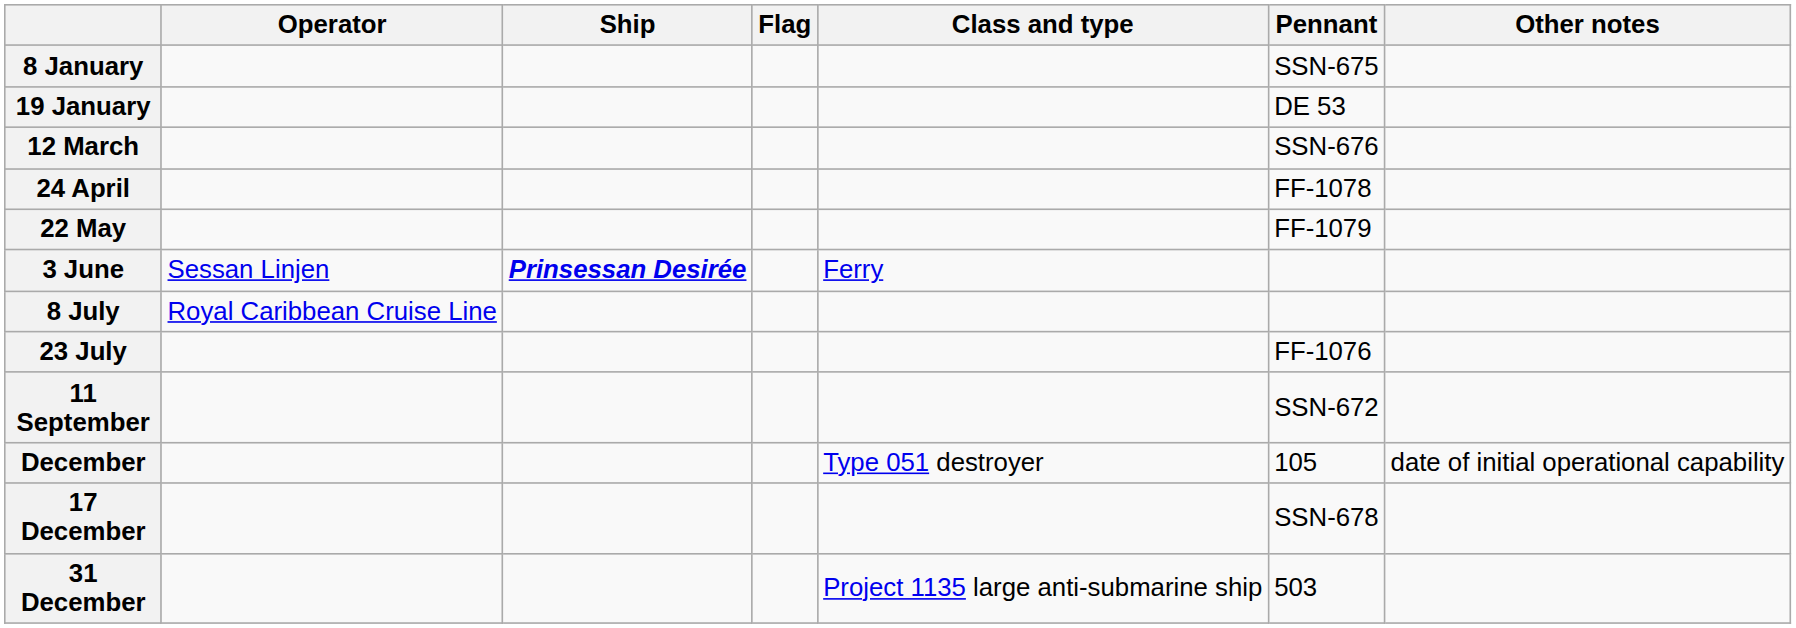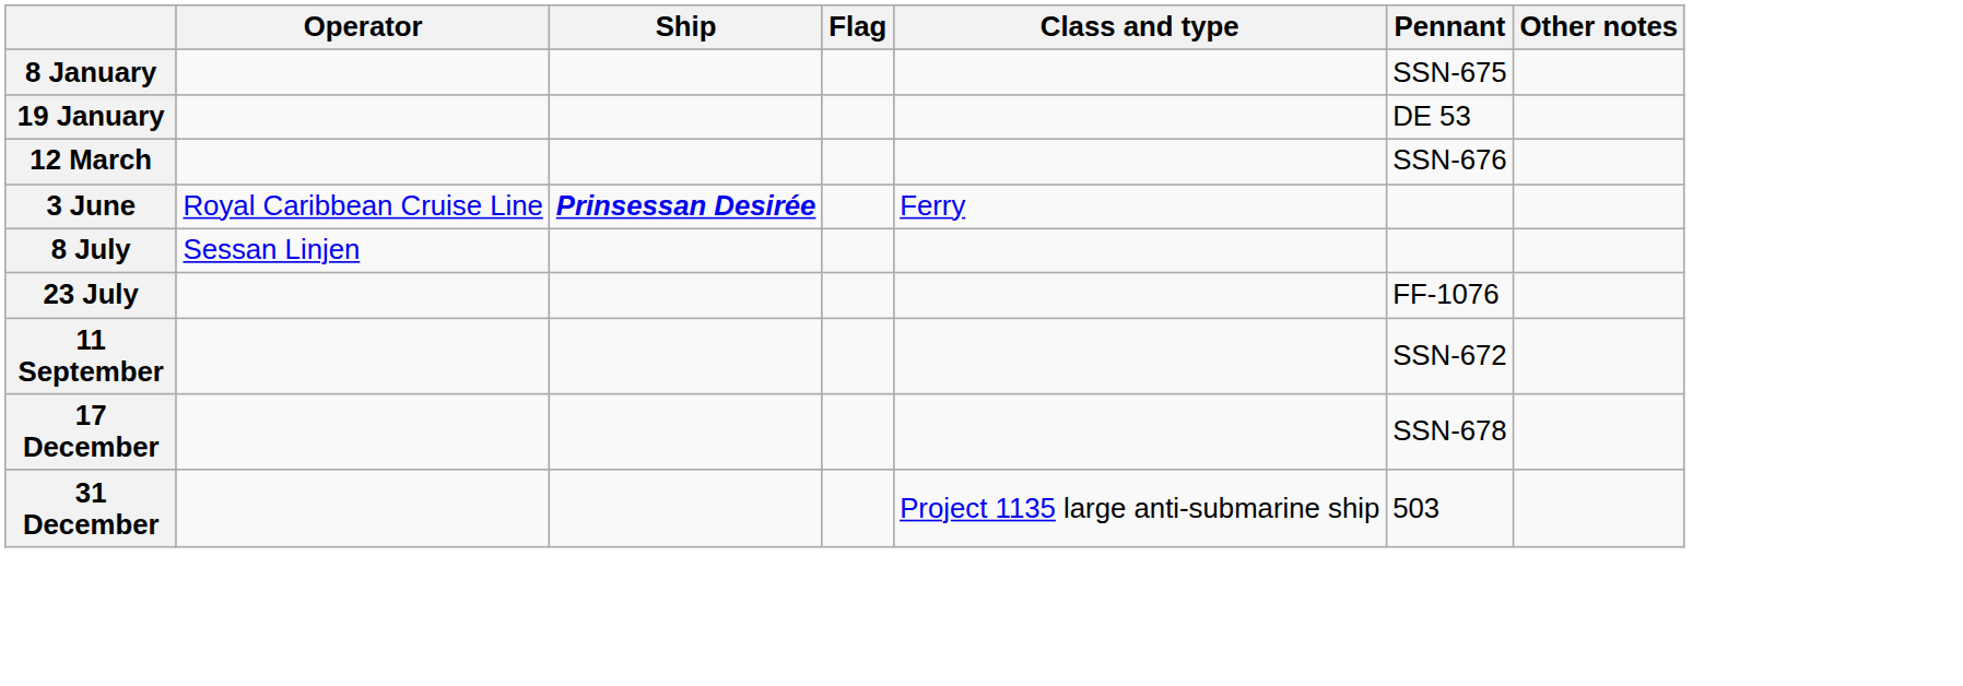- row: 24 April | FF-1078
- row: 22 May | FF-1079
3 June | Operator: Sessan Linjen -> Royal Caribbean Cruise Line
8 July | Operator: Royal Caribbean Cruise Line -> Sessan Linjen
- row: December | Type 051 destroyer | 105 | date of initial operational capability
